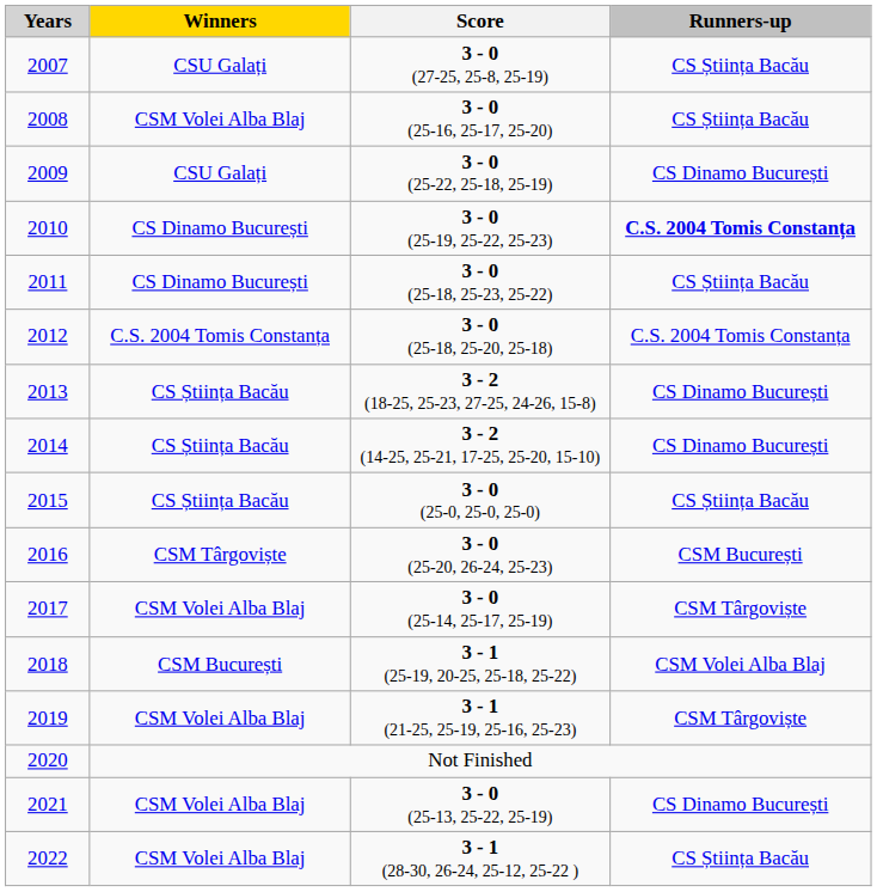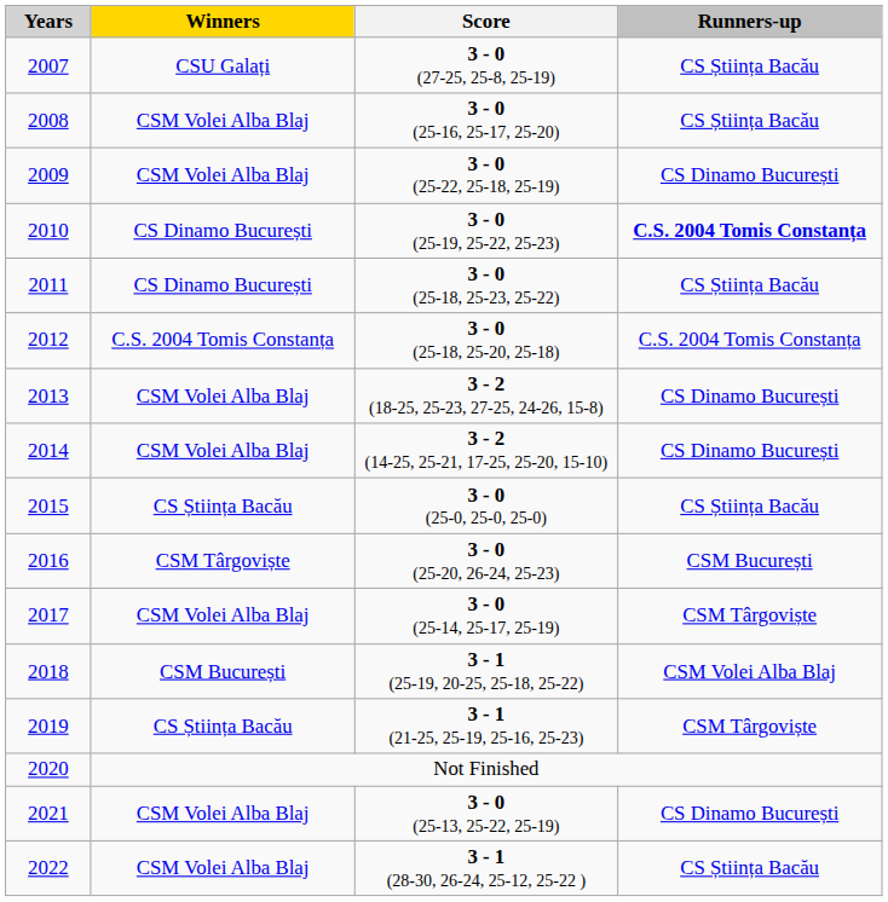2009 | Winners: CSU Galați -> CSM Volei Alba Blaj
2013 | Winners: CS Știința Bacău -> CSM Volei Alba Blaj
2014 | Winners: CS Știința Bacău -> CSM Volei Alba Blaj
2019 | Winners: CSM Volei Alba Blaj -> CS Știința Bacău
